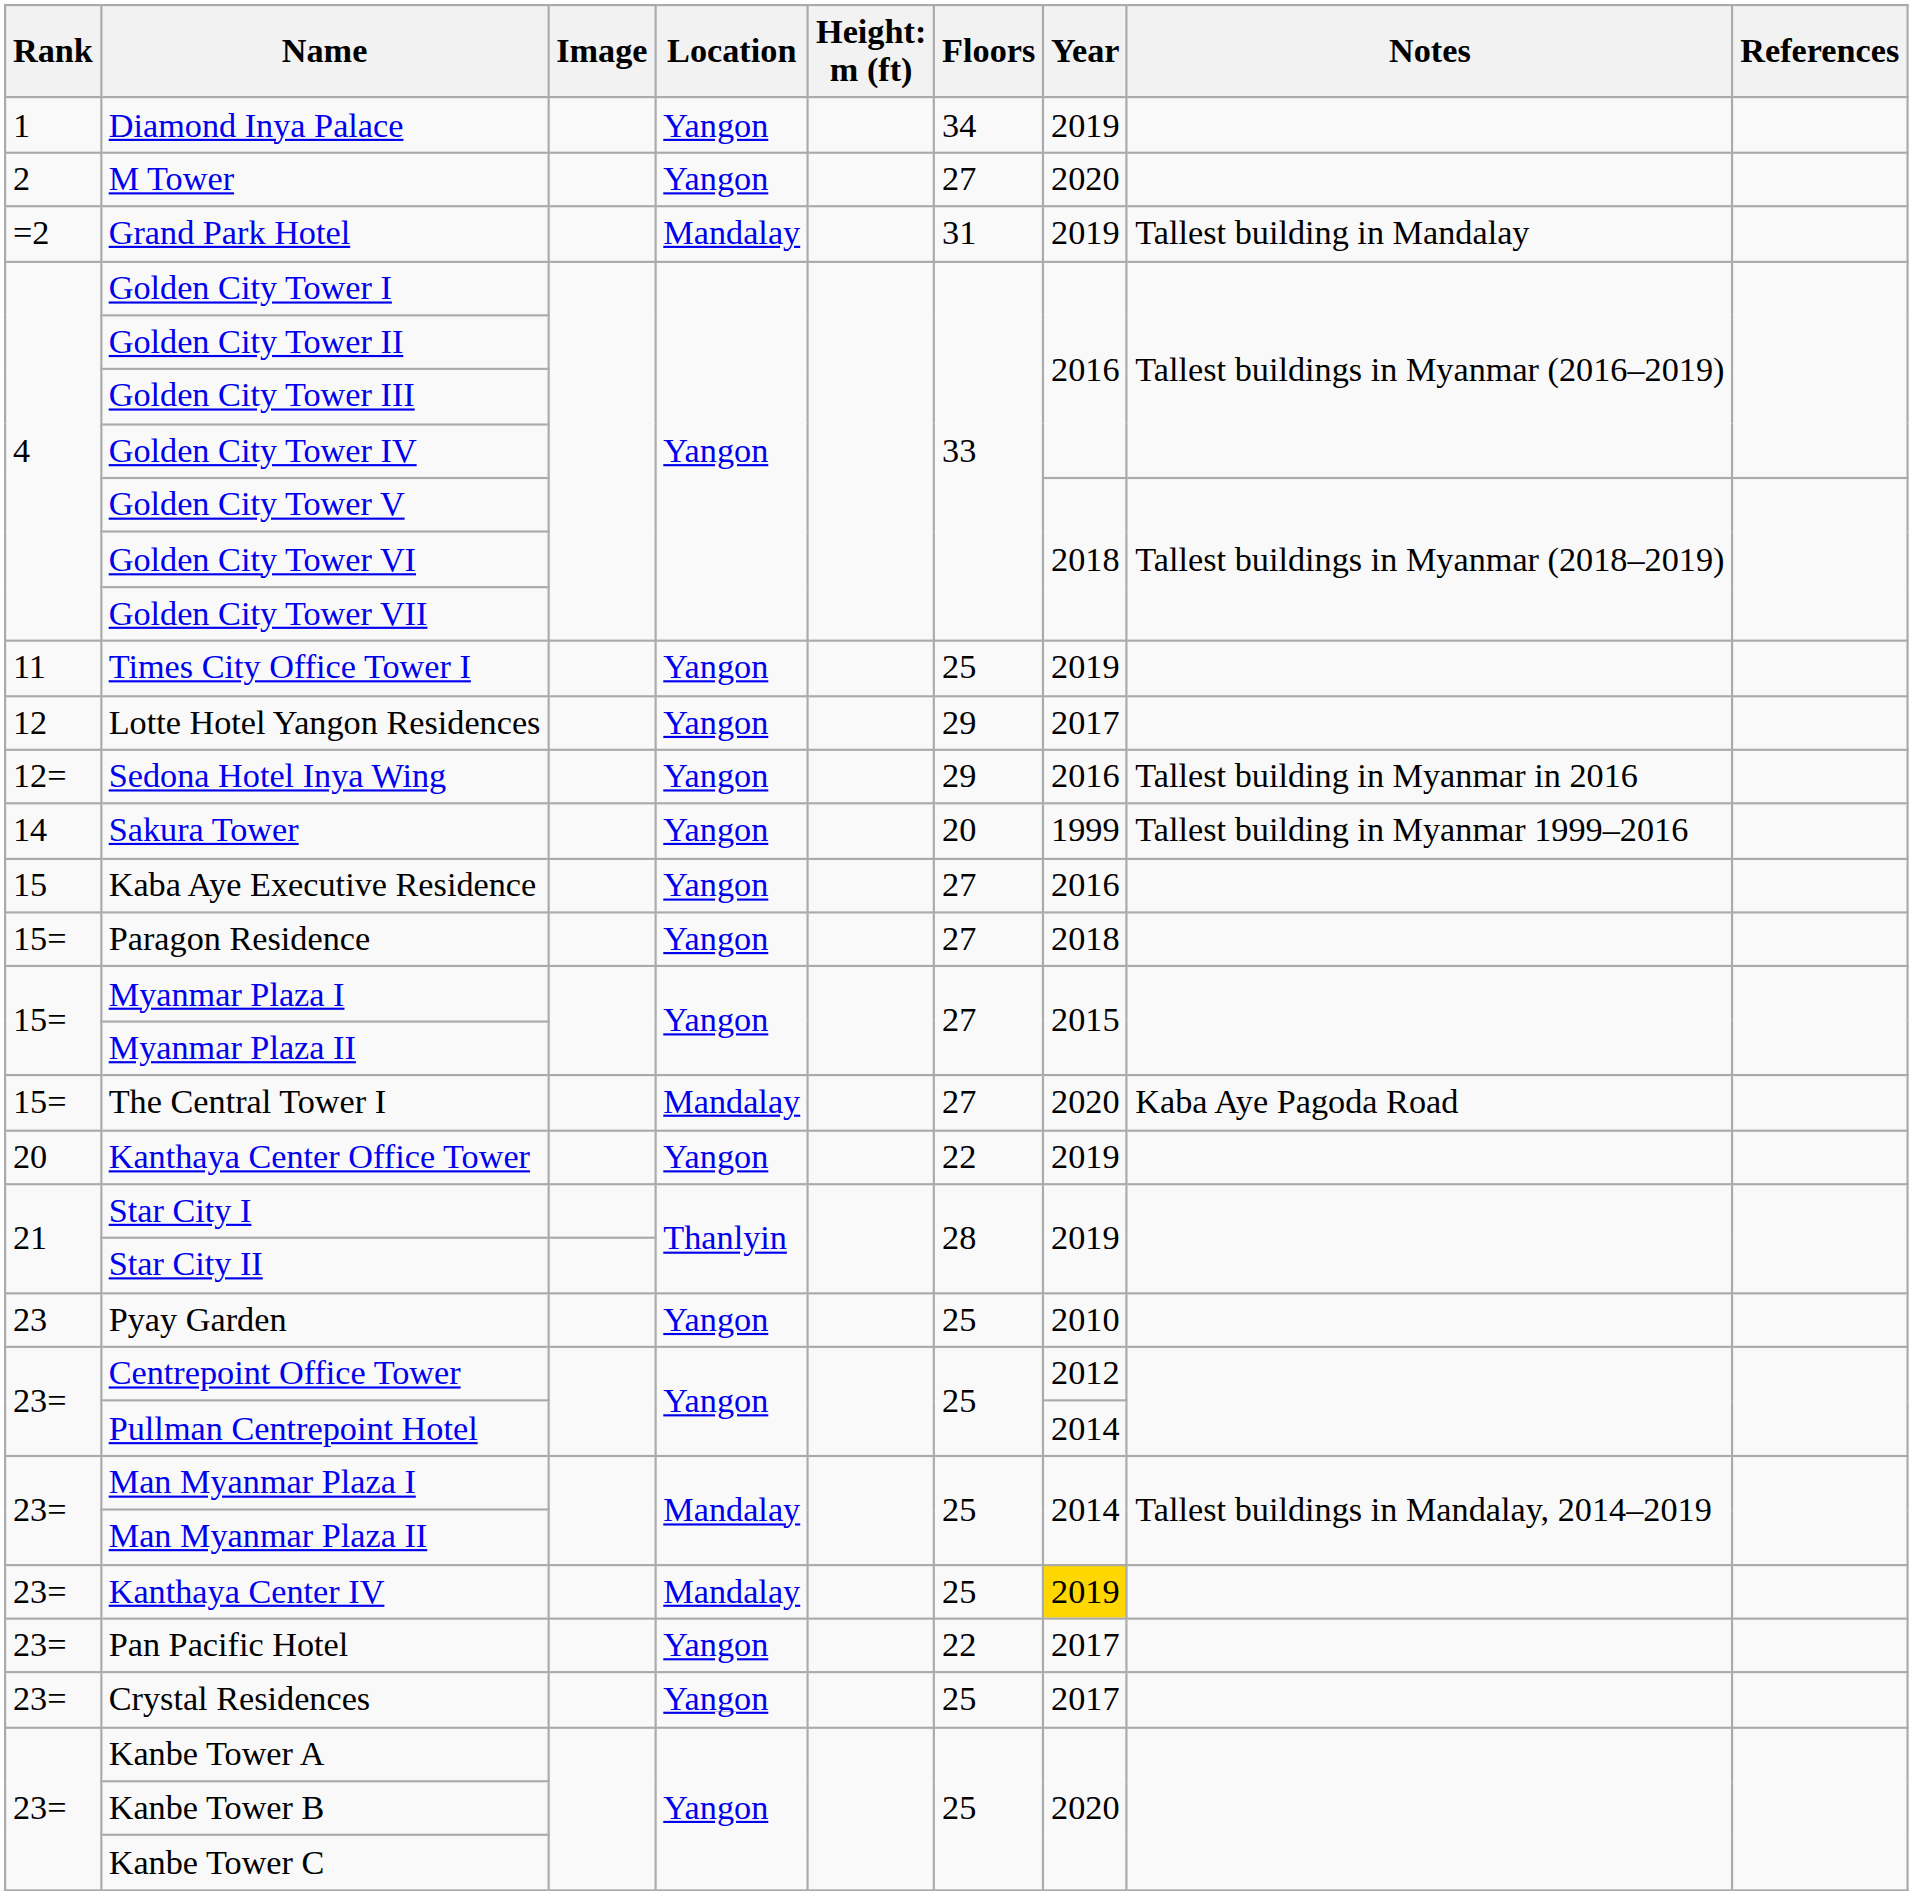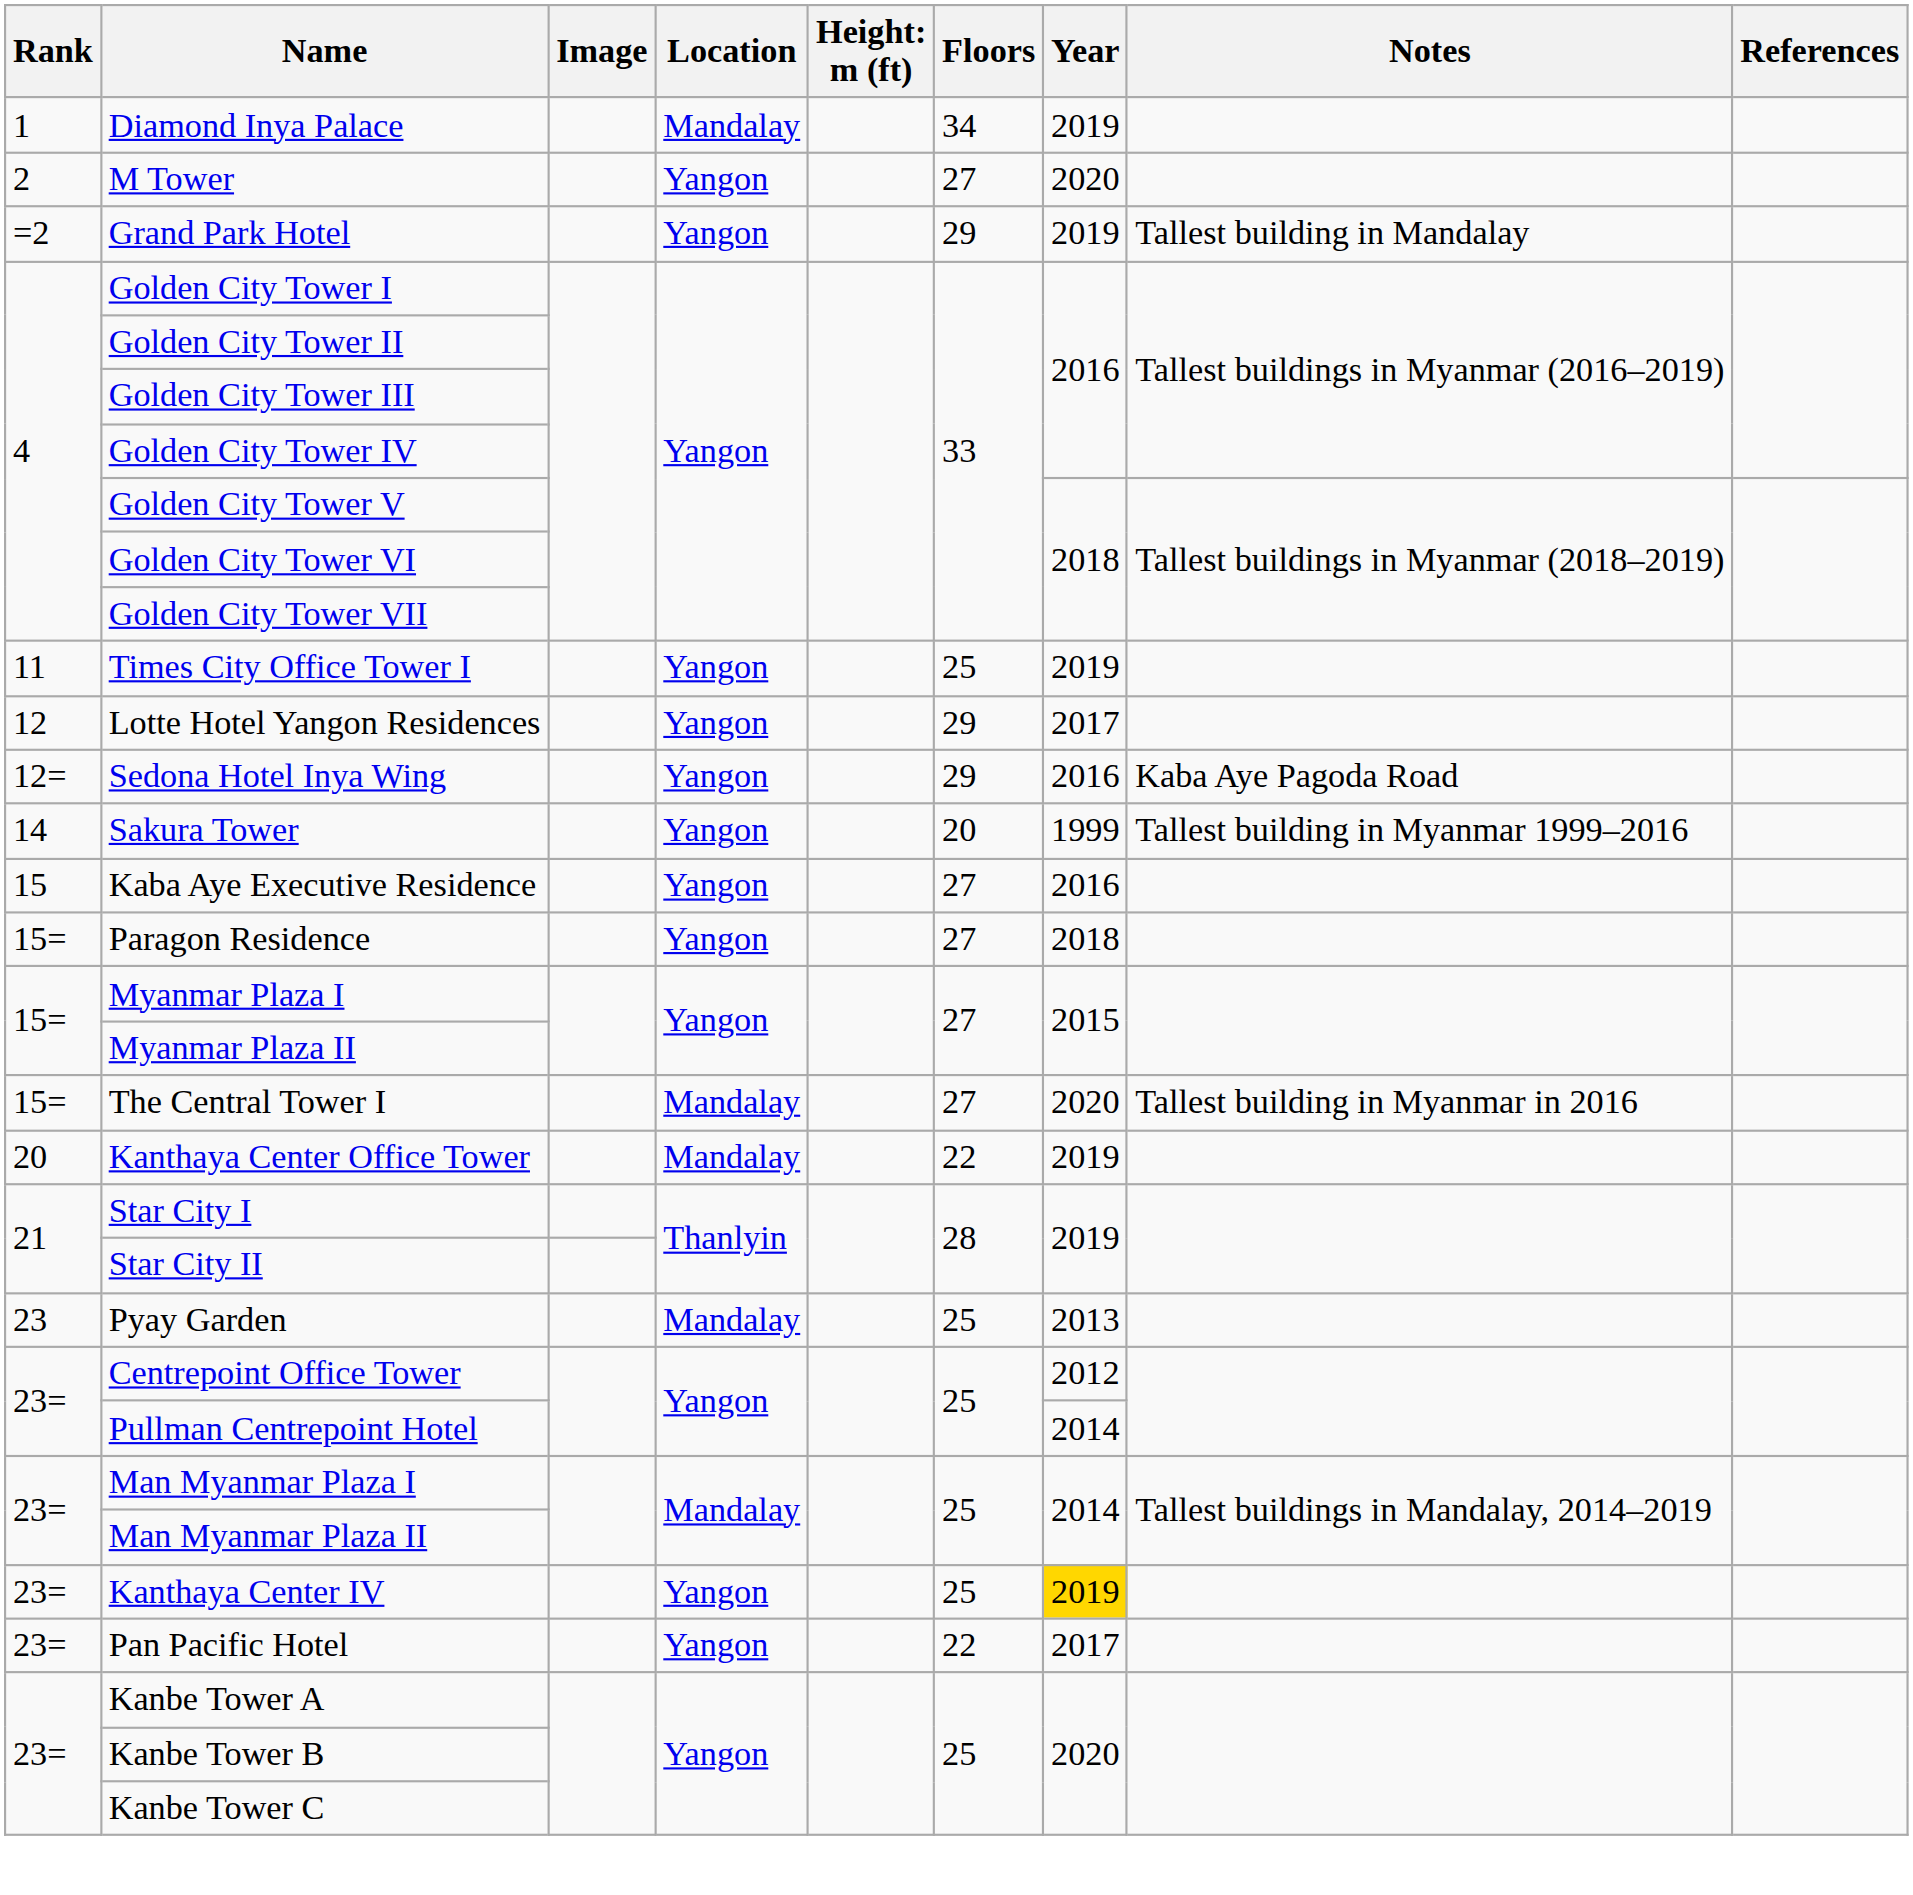Diamond Inya Palace | Location: Yangon -> Mandalay
Grand Park Hotel | Location: Mandalay -> Yangon
Grand Park Hotel | Floors: 31 -> 29
Sedona Hotel Inya Wing | Notes: Tallest building in Myanmar in 2016 -> Kaba Aye Pagoda Road
The Central Tower I | Notes: Kaba Aye Pagoda Road -> Tallest building in Myanmar in 2016
Kanthaya Center Office Tower | Location: Yangon -> Mandalay
Pyay Garden | Location: Yangon -> Mandalay
Pyay Garden | Year: 2010 -> 2013
Kanthaya Center IV | Location: Mandalay -> Yangon
- row: 23= | Crystal Residences | Yangon | 25 | 2017
